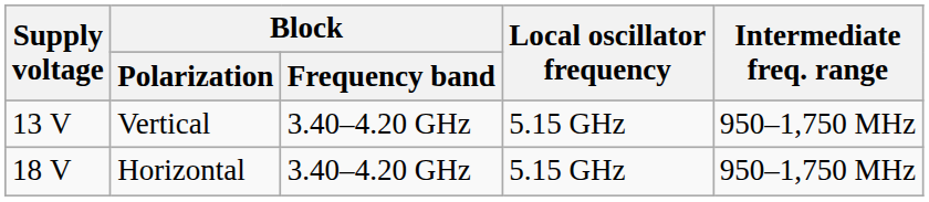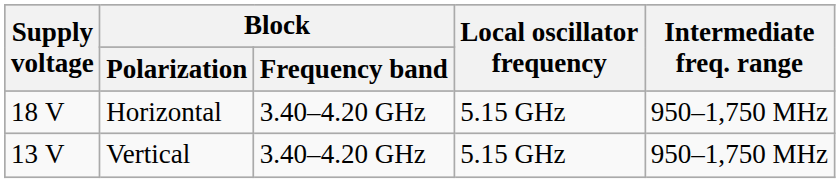rows swapped: Vertical <-> Horizontal
